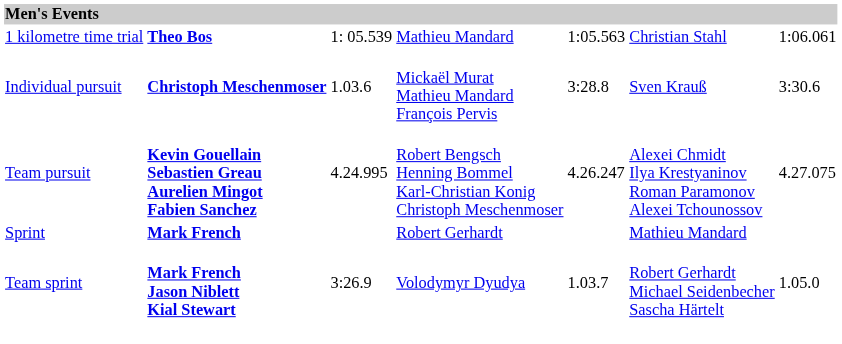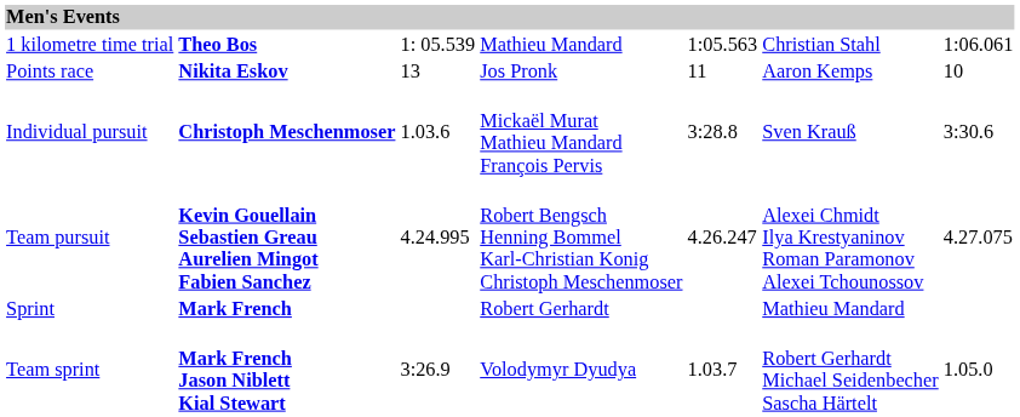+ row: Points race | Nikita Eskov | 13 | Jos Pronk | 11 | Aaron Kemps | 10
